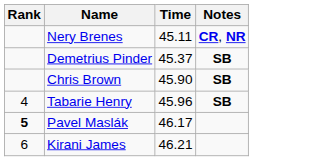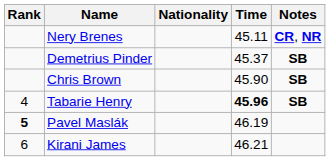+ column: Nationality
Tabarie Henry | Time: normal -> bold
Pavel Maslák | Time: 46.17 -> 46.19
